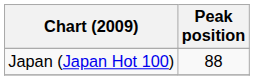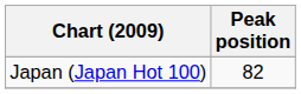Japan (Japan Hot 100) | Peak position: 88 -> 82
